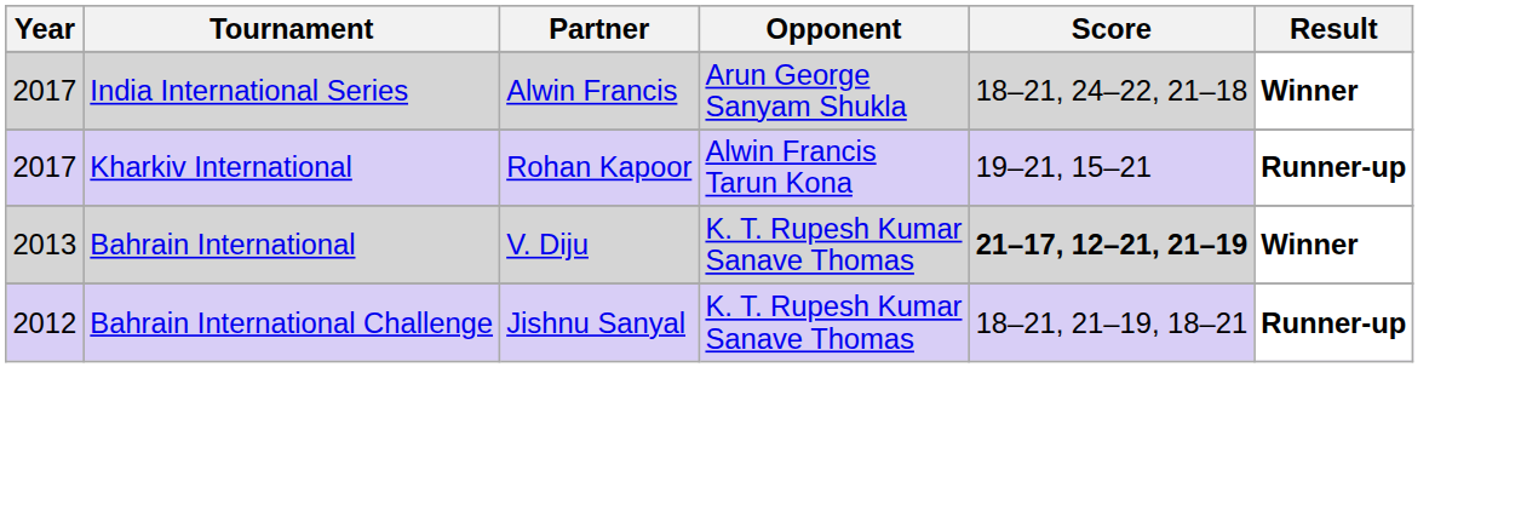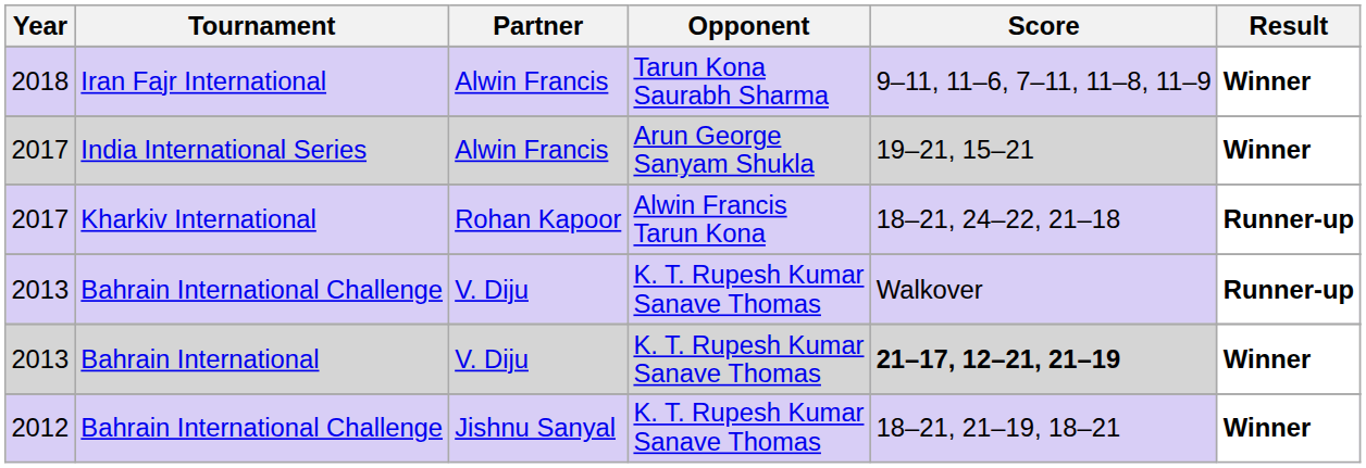+ row: 2018 | Iran Fajr International | Alwin Francis | Tarun Kona Saurabh Sharma | 9–11, 11–6, 7–11, 11–8, 11–9 | Winner
India International Series | Score: 18–21, 24–22, 21–18 -> 19–21, 15–21
Kharkiv International | Score: 19–21, 15–21 -> 18–21, 24–22, 21–18
+ row: 2013 | Bahrain International Challenge | V. Diju | K. T. Rupesh Kumar Sanave Thomas | Walkover | Runner-up
2012 / Bahrain International Challenge | Result: Runner-up -> Winner
